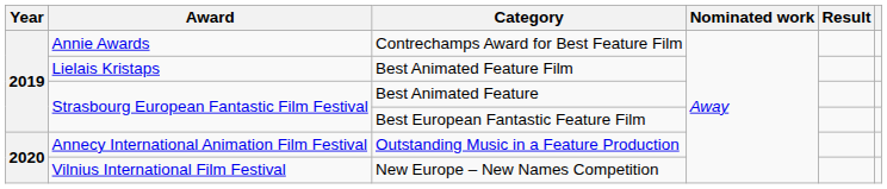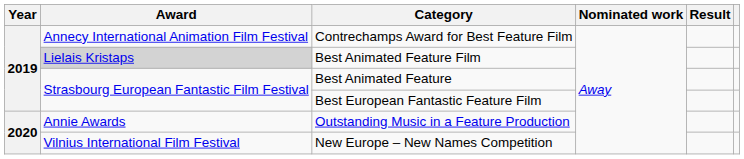Contrechamps Award for Best Feature Film | Award: Annie Awards -> Annecy International Animation Film Festival
Best Animated Feature Film | Award: no background -> lightgrey background
Outstanding Music in a Feature Production | Award: Annecy International Animation Film Festival -> Annie Awards
